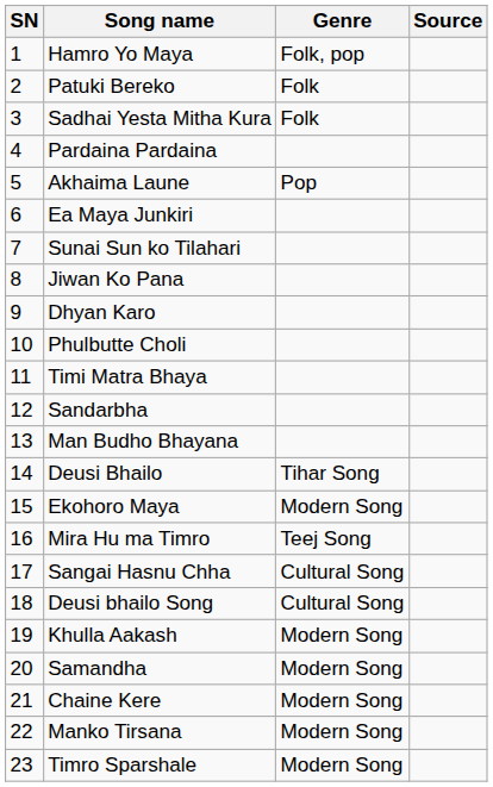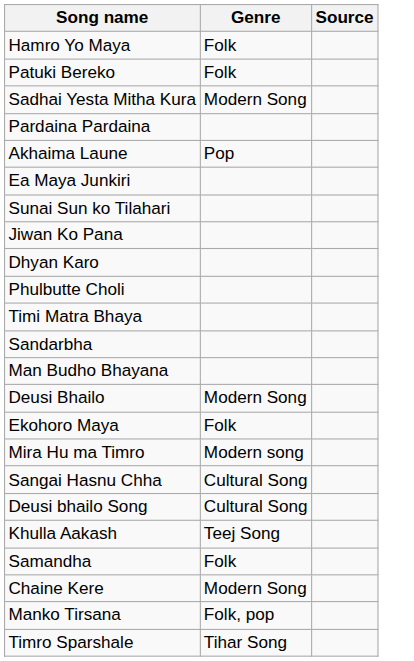- column: SN | 1 | 2 | 3 | 4 | 5 | 6 | 7 | 8 | 9 | 10 | 11 | 12 | 13 | 14 | 15 | 16 | 17 | 18 | 19 | 20 | 21 | 22 | 23
Hamro Yo Maya | Genre: Folk, pop -> Folk
Sadhai Yesta Mitha Kura | Genre: Folk -> Modern Song
Deusi Bhailo | Genre: Tihar Song -> Modern Song
Ekohoro Maya | Genre: Modern Song -> Folk
Mira Hu ma Timro | Genre: Teej Song -> Modern song
Khulla Aakash | Genre: Modern Song -> Teej Song
Samandha | Genre: Modern Song -> Folk
Manko Tirsana | Genre: Modern Song -> Folk, pop
Timro Sparshale | Genre: Modern Song -> Tihar Song
